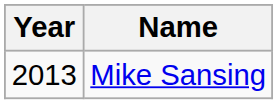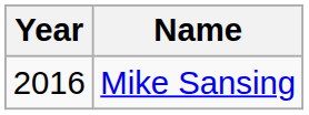Mike Sansing | Year: 2013 -> 2016
